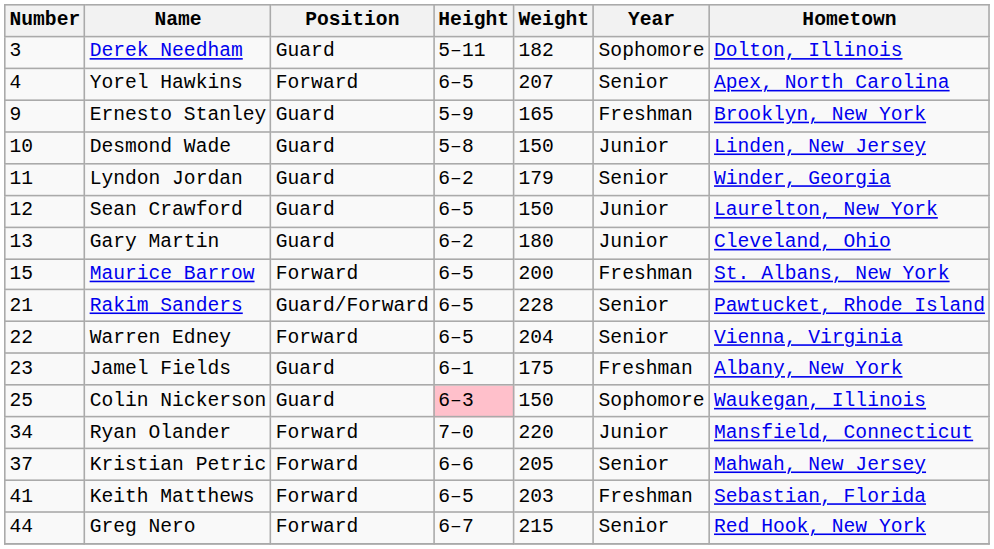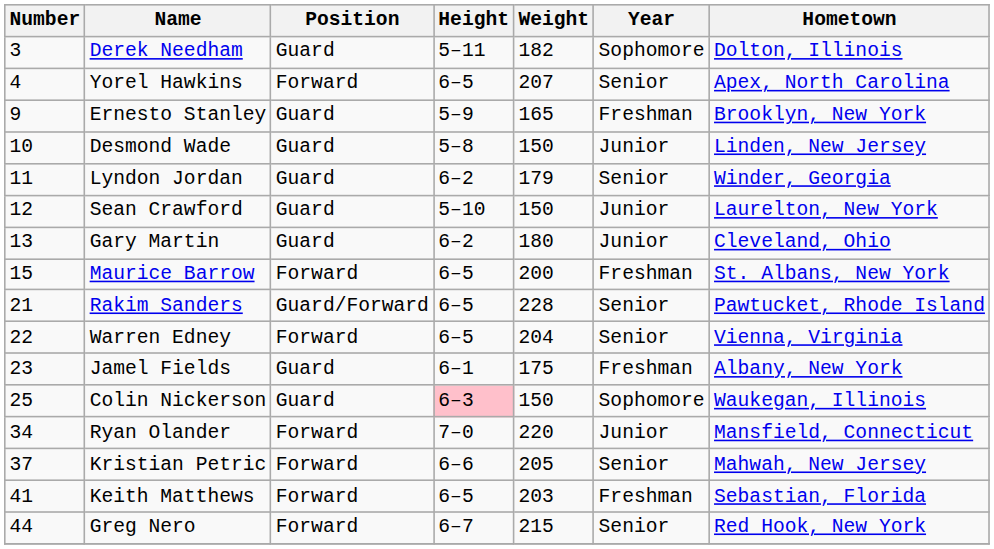Sean Crawford | Height: 6–5 -> 5–10
